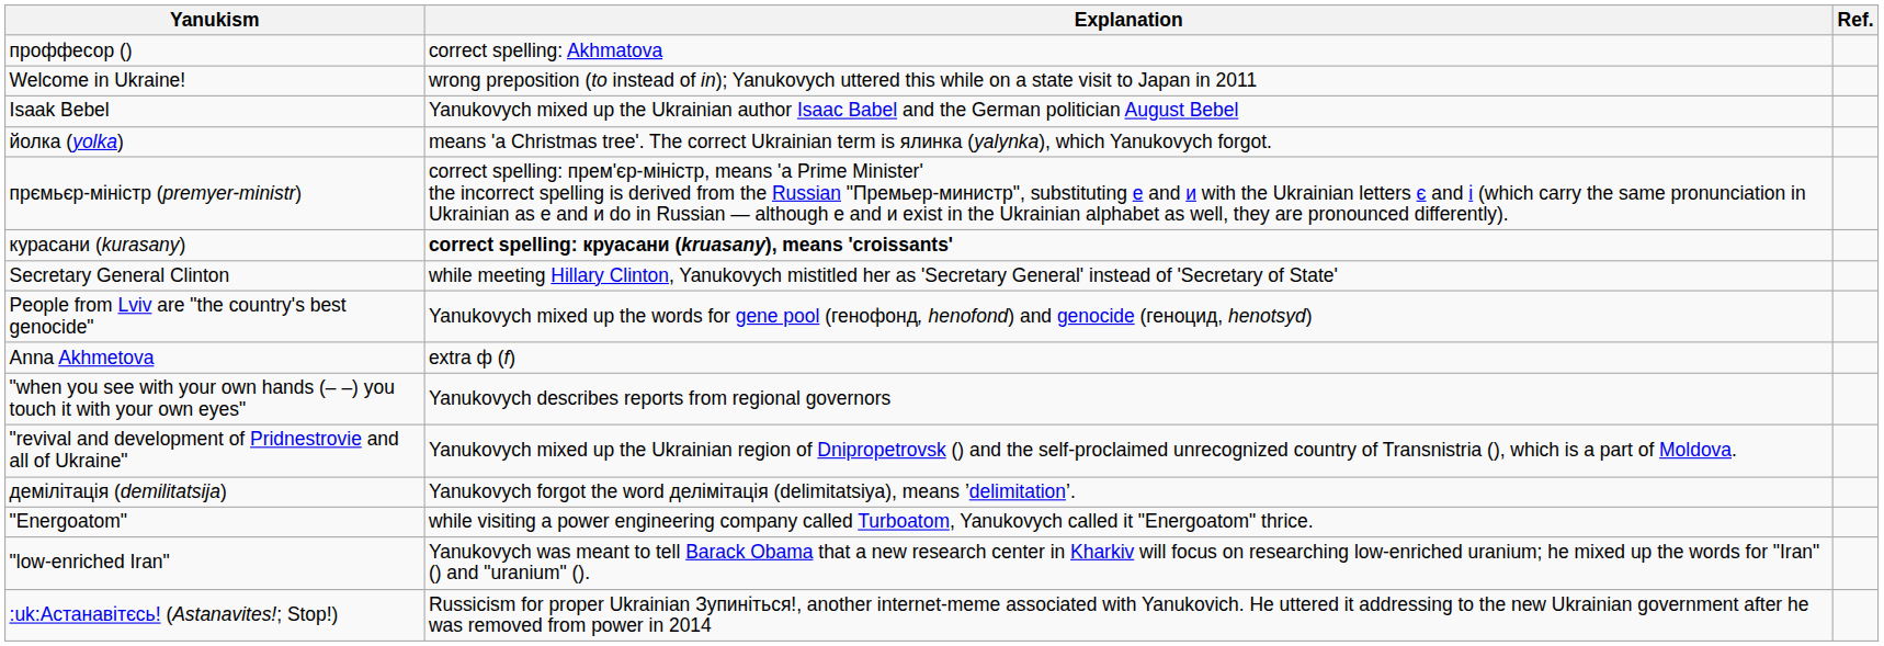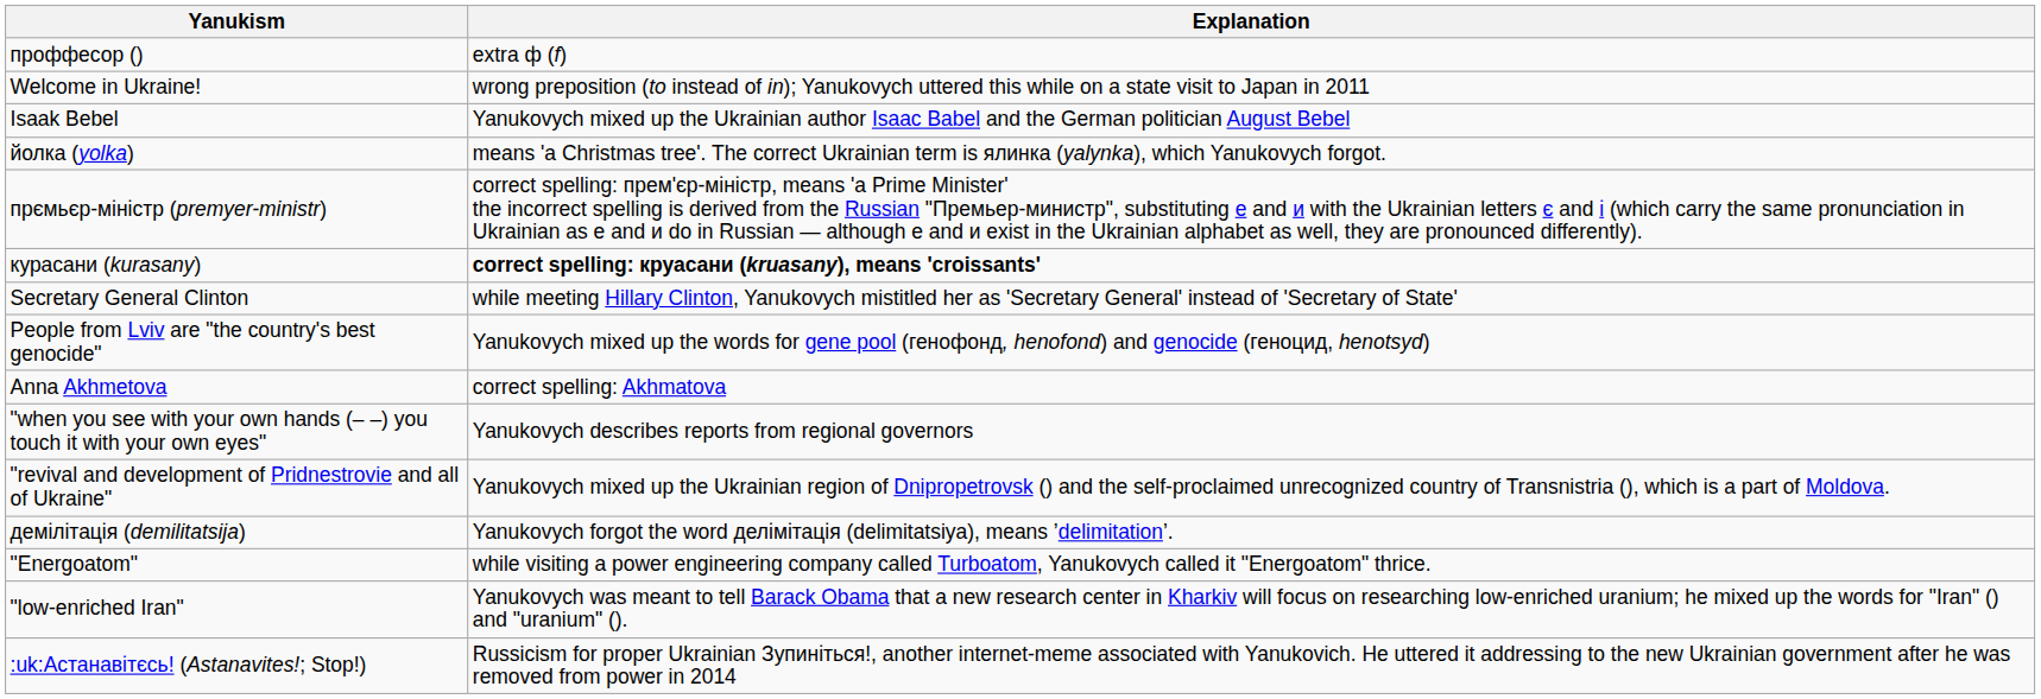- column: Ref.
проффесор () | Explanation: correct spelling: Akhmatova -> extra ф (f)
Anna Akhmetova | Explanation: extra ф (f) -> correct spelling: Akhmatova
